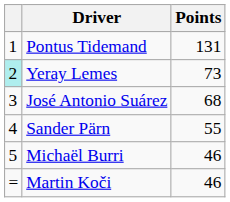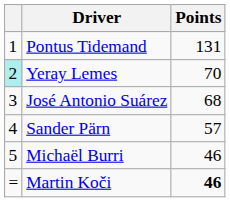Yeray Lemes | Points: 73 -> 70
Sander Pärn | Points: 55 -> 57
Martin Koči | Points: normal -> bold
